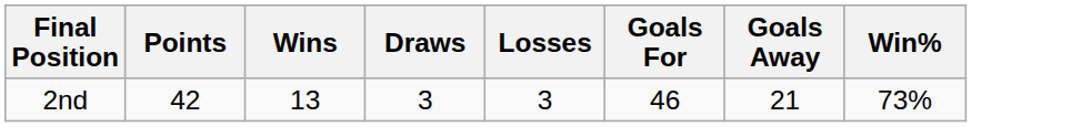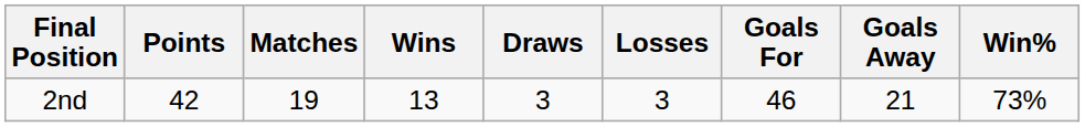+ column: Matches | 19
